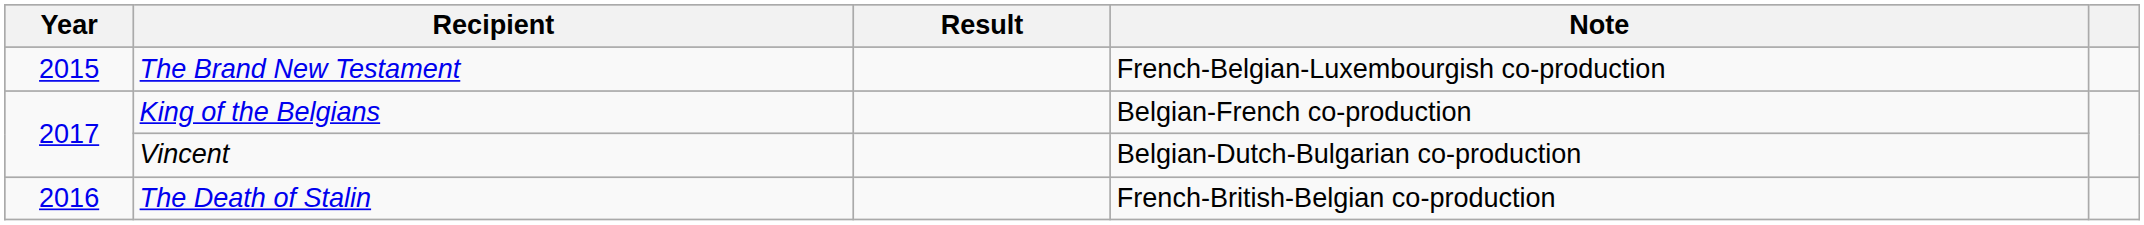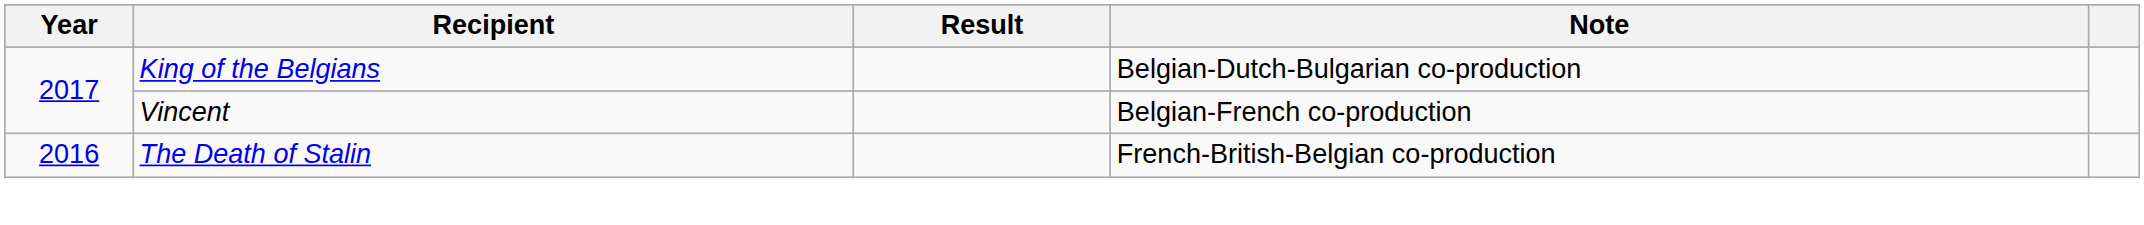- row: 2015 | The Brand New Testament | French-Belgian-Luxembourgish co-production
King of the Belgians | Note: Belgian-French co-production -> Belgian-Dutch-Bulgarian co-production
Vincent | Note: Belgian-Dutch-Bulgarian co-production -> Belgian-French co-production
